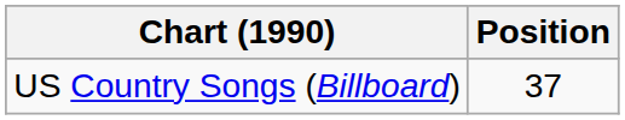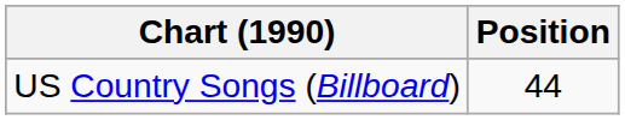US Country Songs (Billboard) | Position: 37 -> 44
